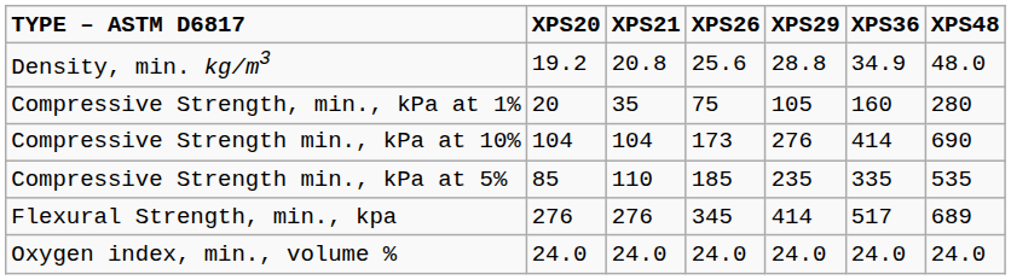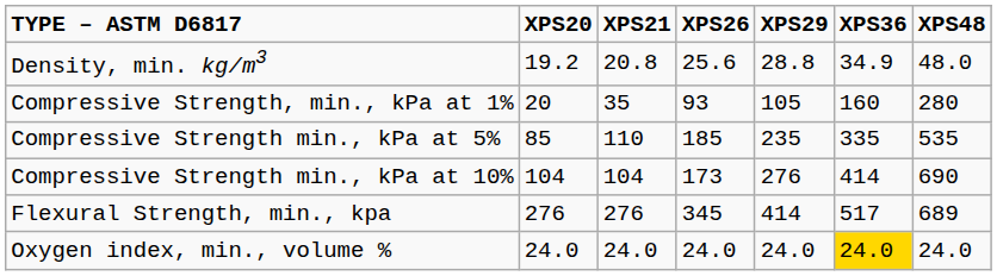Compressive Strength, min., kPa at 1% | XPS26: 75 -> 93
rows swapped: Compressive Strength min., kPa at 5% <-> Compressive Strength min., kPa at 10%
Oxygen index, min., volume % | XPS36: no background -> gold background
